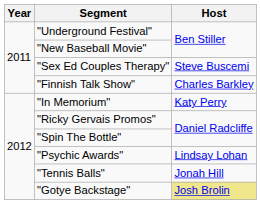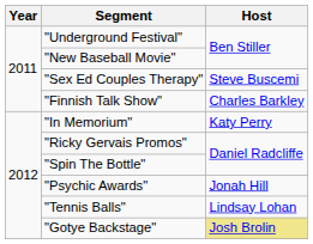"Psychic Awards" | Host: Lindsay Lohan -> Jonah Hill
"Tennis Balls" | Host: Jonah Hill -> Lindsay Lohan
